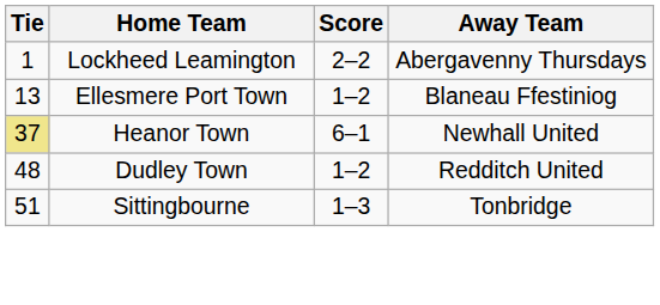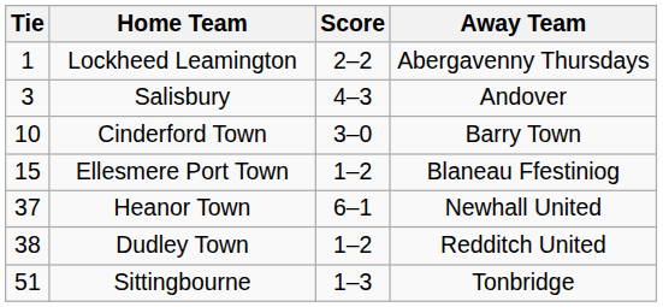+ row: 3 | Salisbury | 4–3 | Andover
+ row: 10 | Cinderford Town | 3–0 | Barry Town
Ellesmere Port Town | Tie: 13 -> 15
Heanor Town | Tie: khaki background -> no background
Dudley Town | Tie: 48 -> 38
